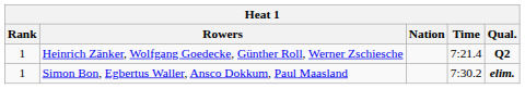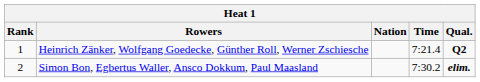Simon Bon, Egbertus Waller, Ansco Dokkum, Paul Maasland | Rank: 1 -> 2
